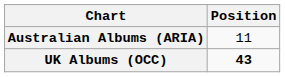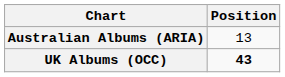Australian Albums (ARIA) | Position: 11 -> 13
